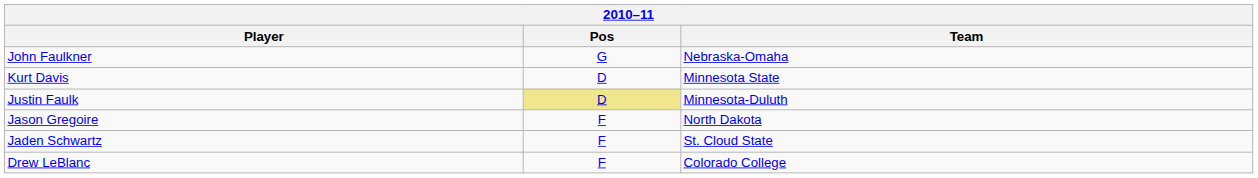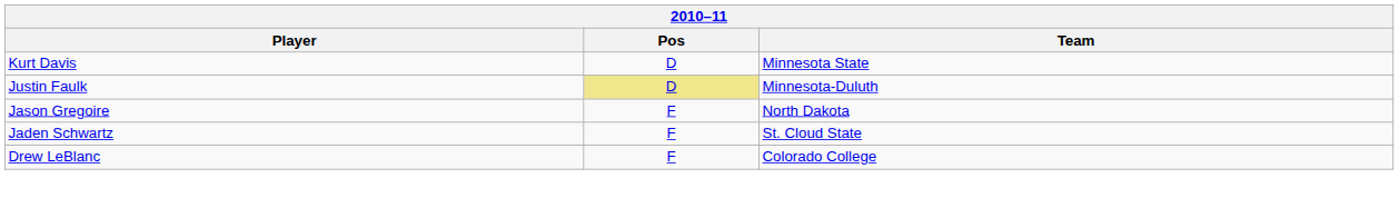- row: John Faulkner | G | Nebraska-Omaha
